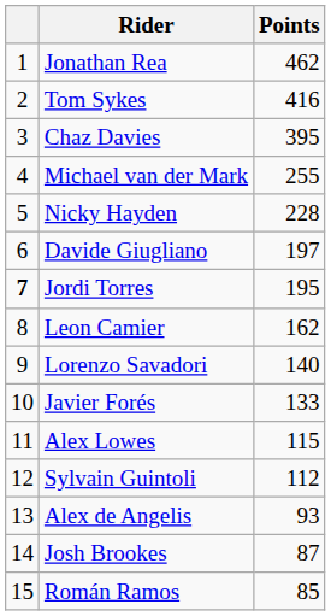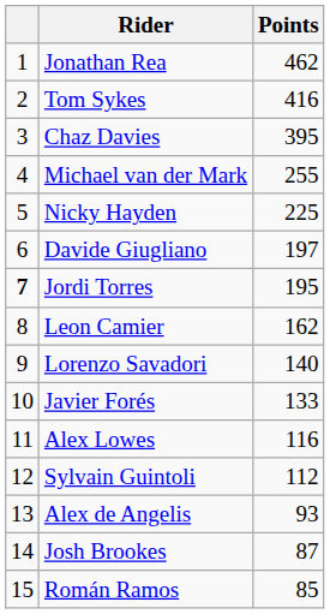Nicky Hayden | Points: 228 -> 225
Alex Lowes | Points: 115 -> 116
